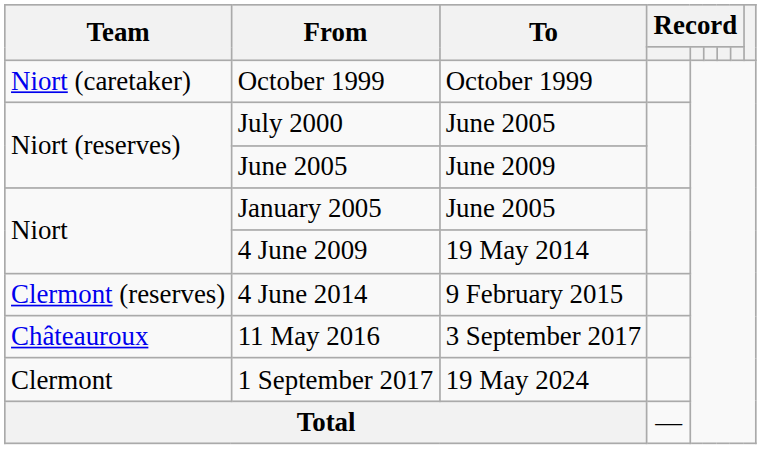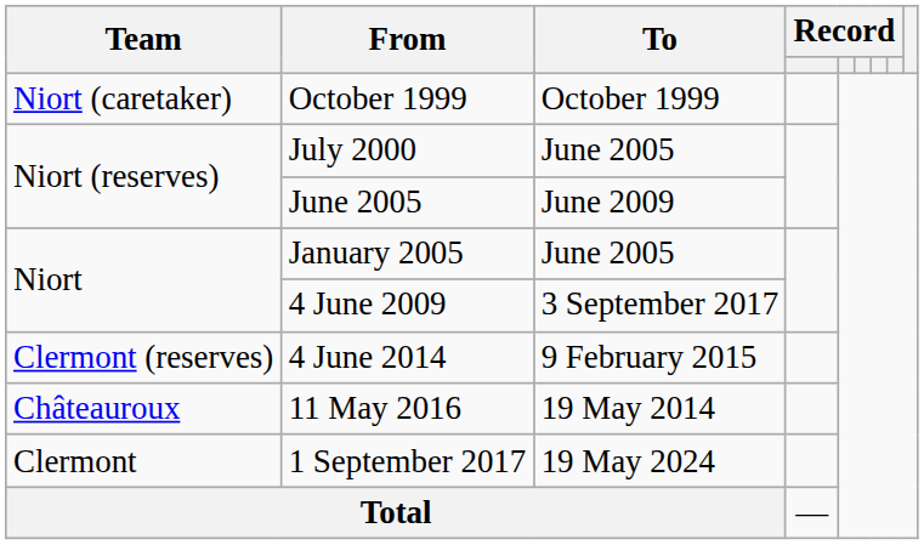4 June 2009 | To: 19 May 2014 -> 3 September 2017
11 May 2016 | To: 3 September 2017 -> 19 May 2014
